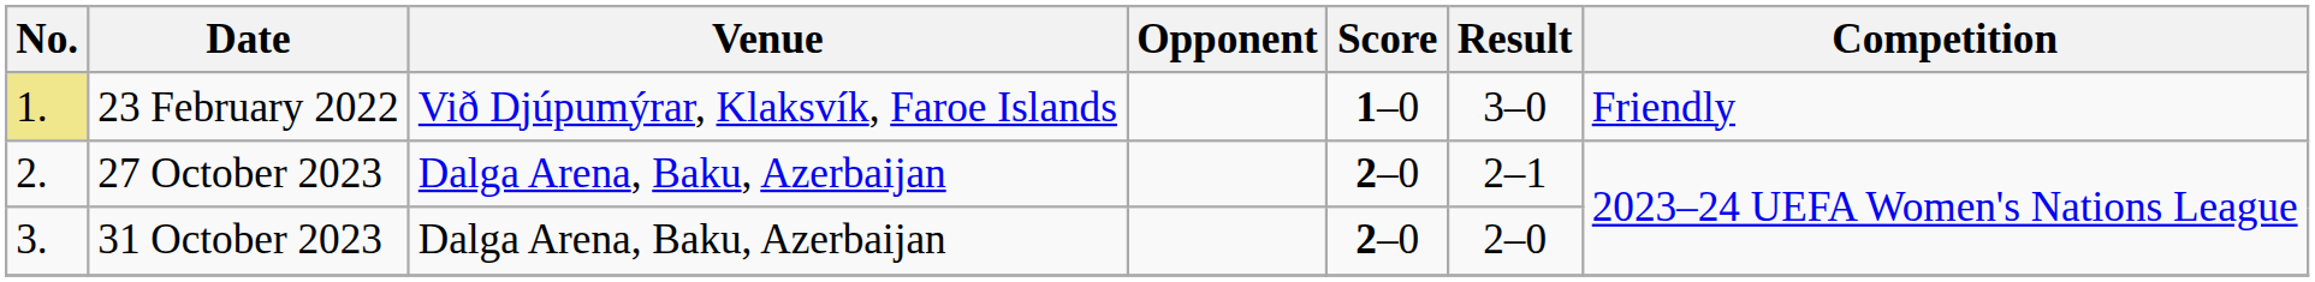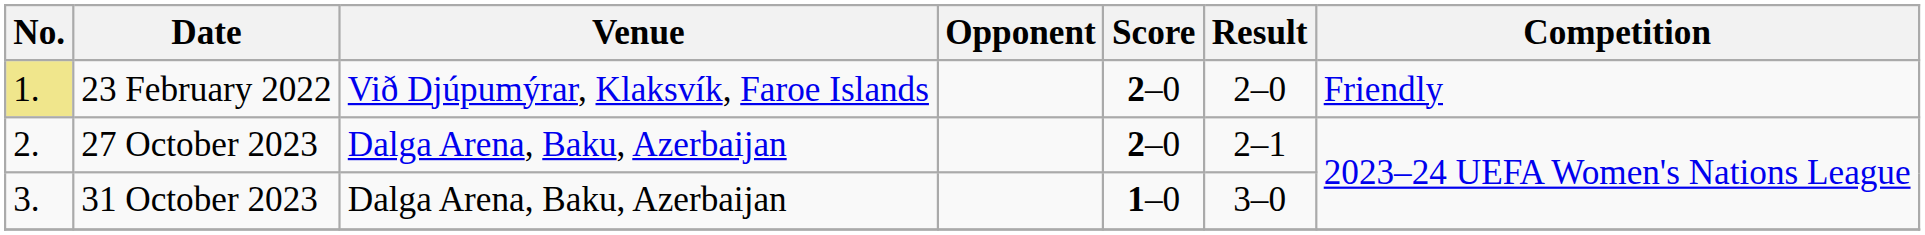23 February 2022 | Score: 1–0 -> 2–0
23 February 2022 | Result: 3–0 -> 2–0
31 October 2023 | Score: 2–0 -> 1–0
31 October 2023 | Result: 2–0 -> 3–0
